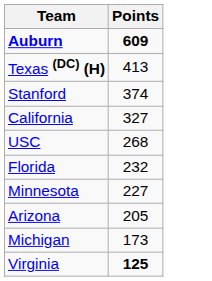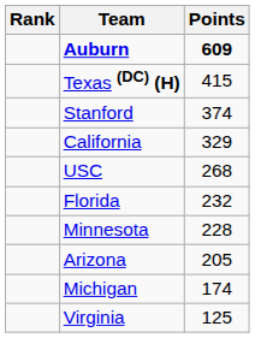+ column: Rank
Texas (DC) (H) | Points: 413 -> 415
California | Points: 327 -> 329
Minnesota | Points: 227 -> 228
Michigan | Points: 173 -> 174
Virginia | Points: bold -> normal
